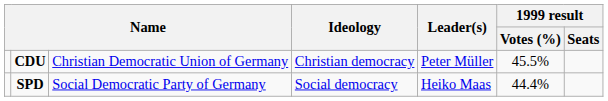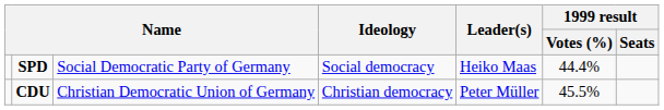rows swapped: CDU <-> SPD
